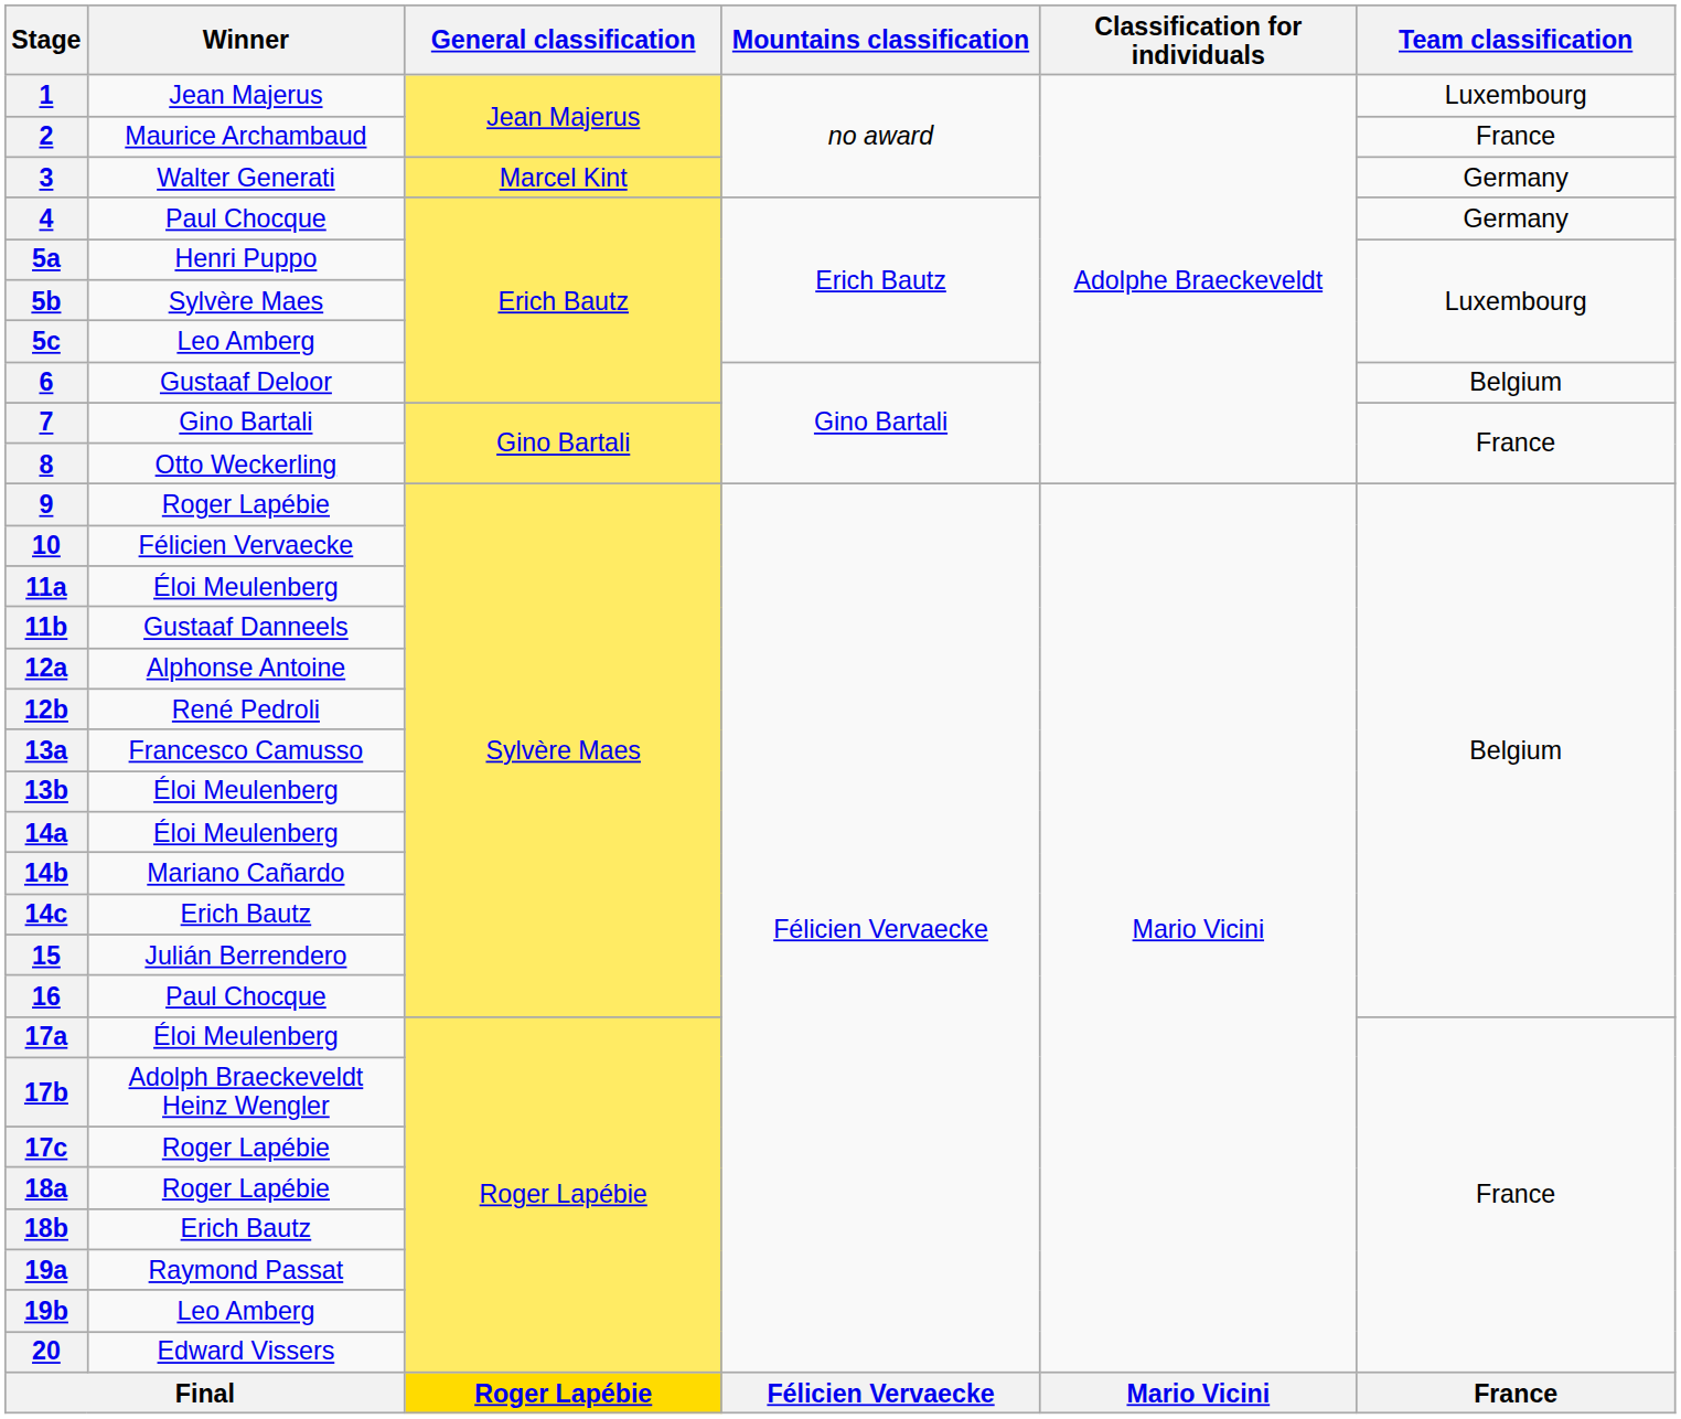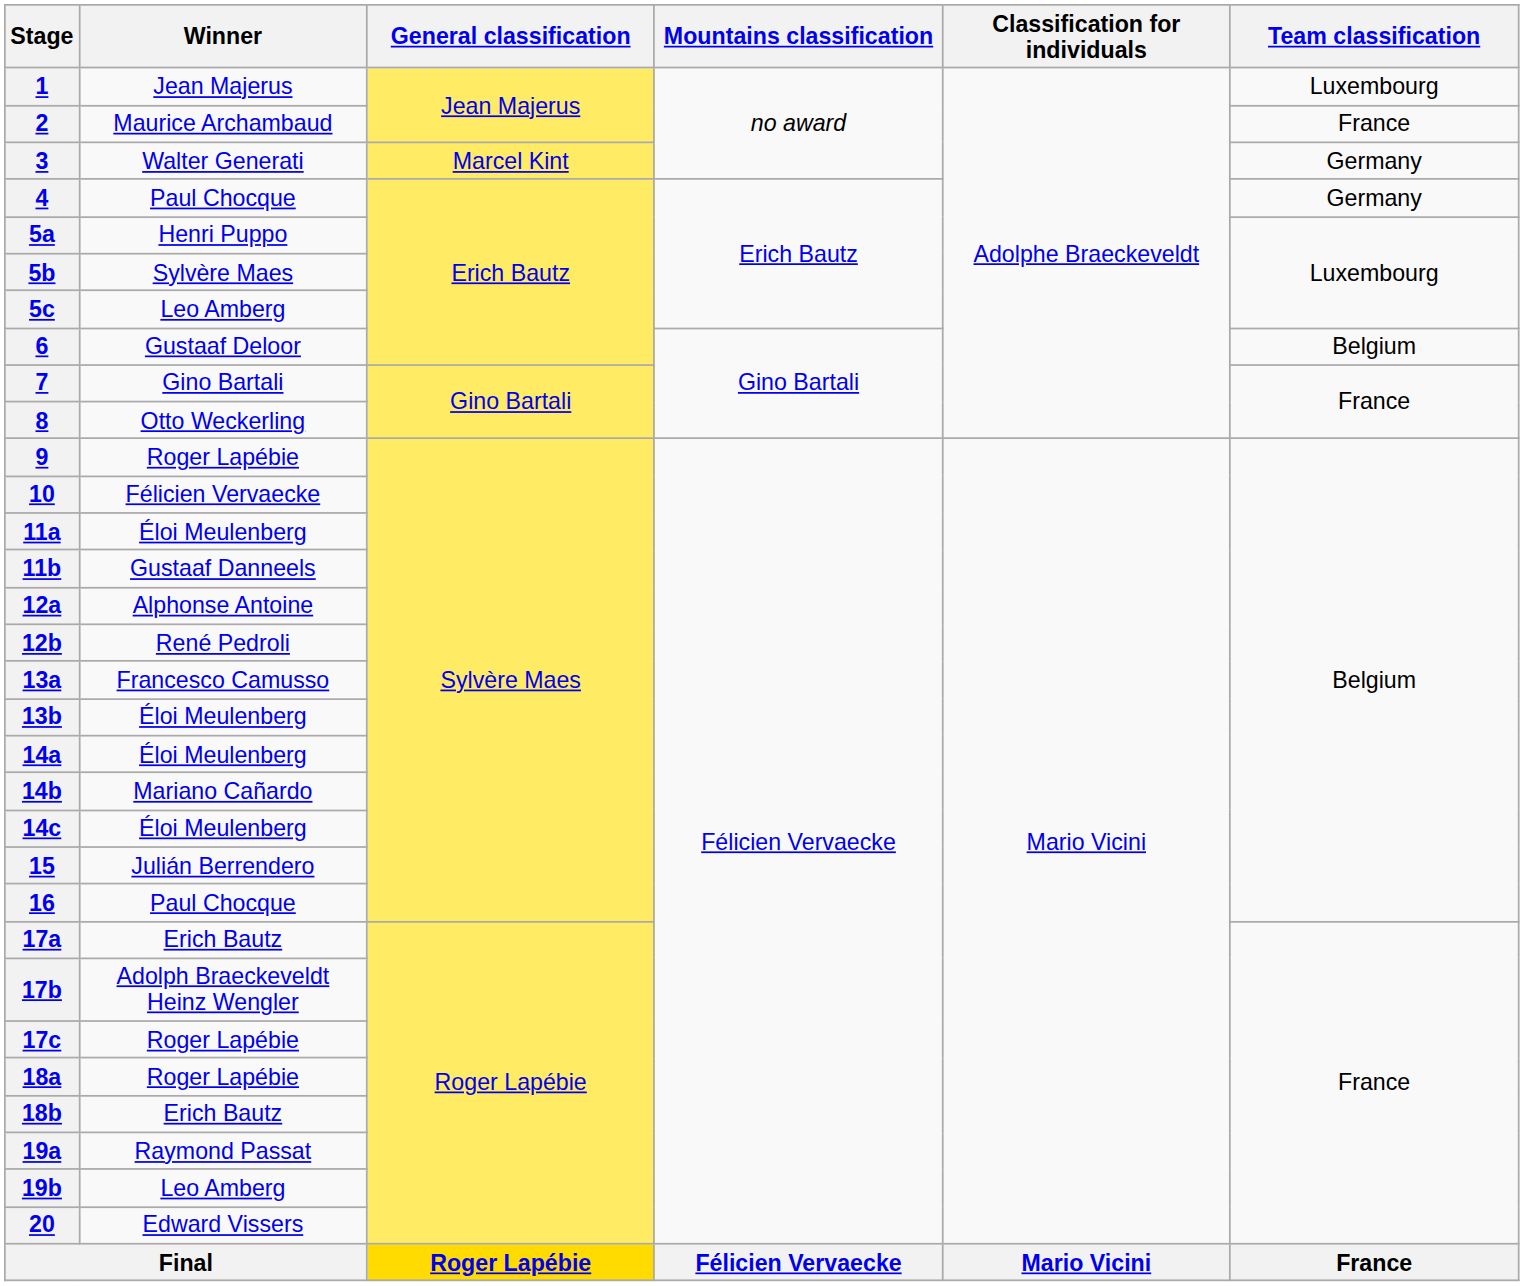14c | Winner: Erich Bautz -> Éloi Meulenberg
17a | Winner: Éloi Meulenberg -> Erich Bautz
